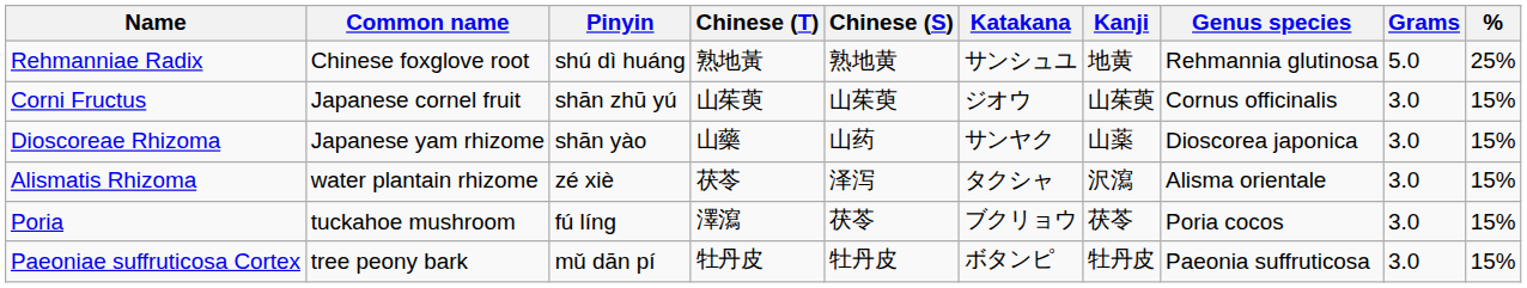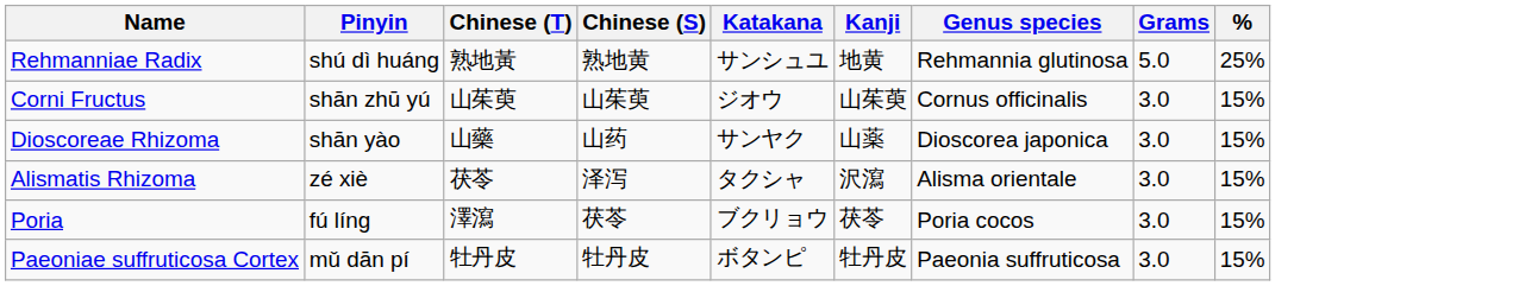- column: Common name | Chinese foxglove root | Japanese cornel fruit | Japanese yam rhizome | water plantain rhizome | tuckahoe mushroom | tree peony bark
